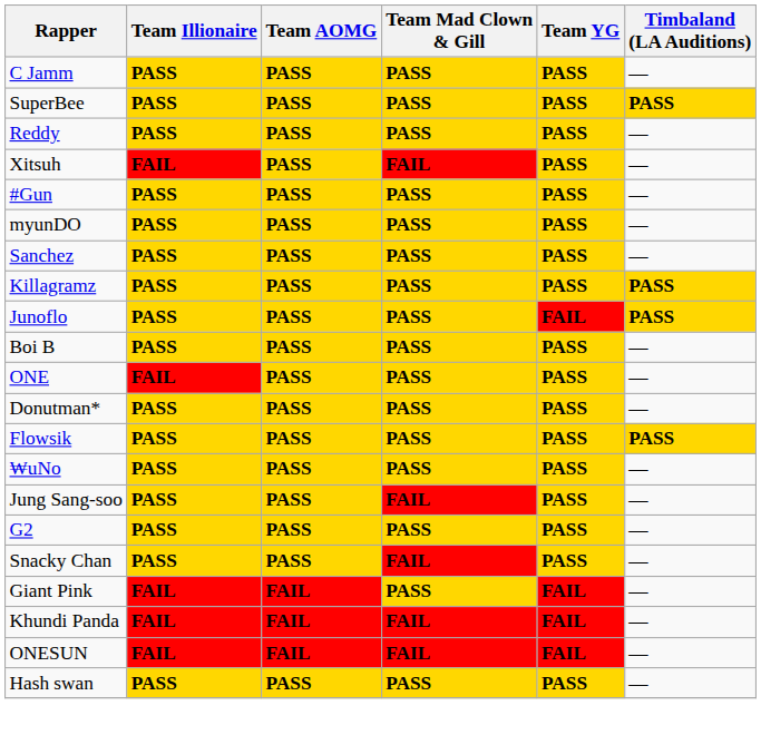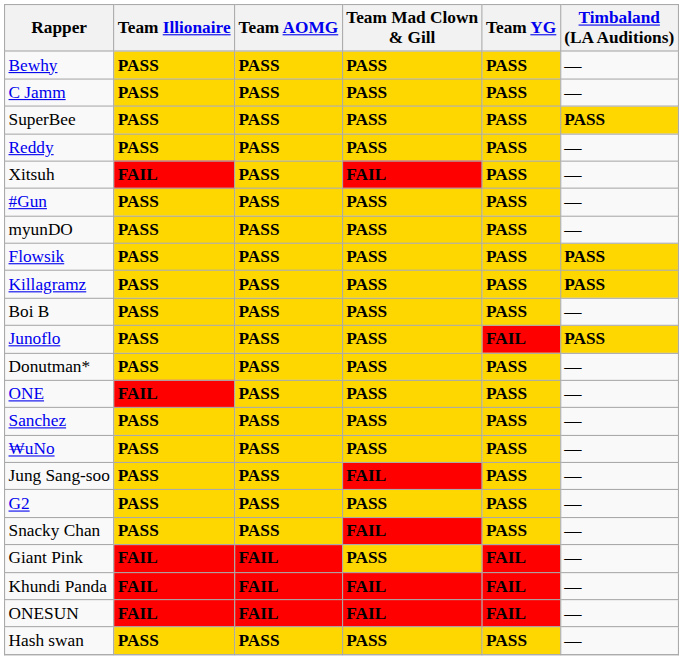+ row: Bewhy | PASS | PASS | PASS | PASS | —
rows swapped: Flowsik <-> Sanchez
rows swapped: Junoflo <-> Boi B
rows swapped: ONE <-> Donutman*
